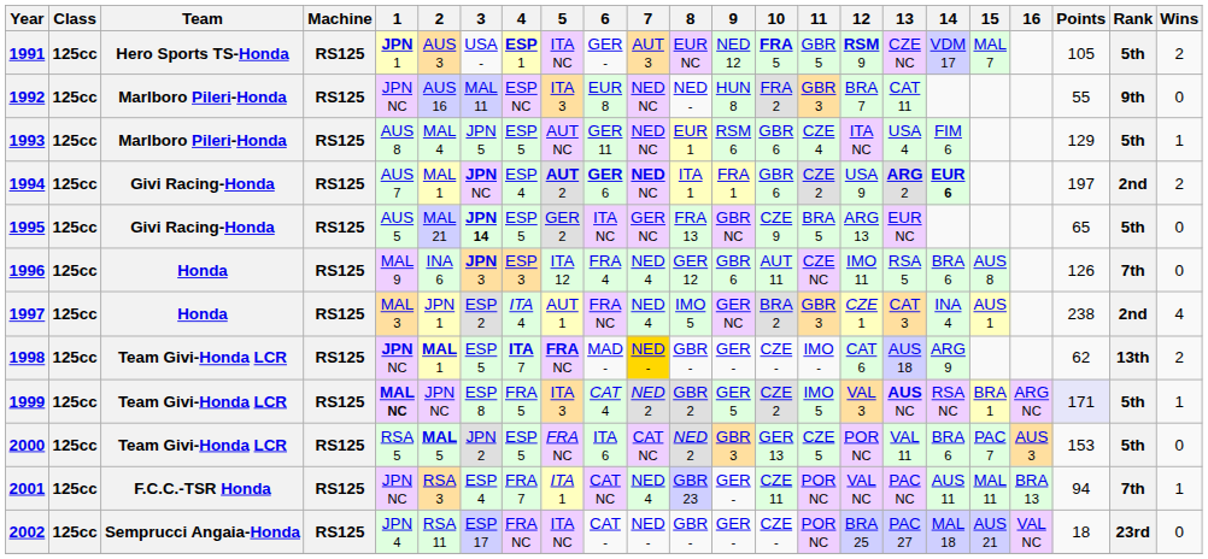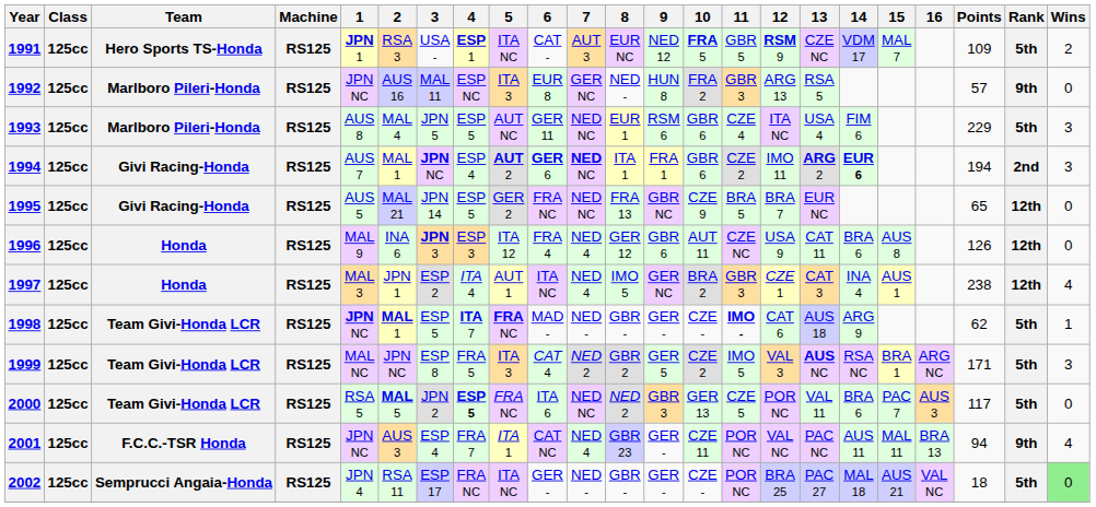1991 | 2: AUS 3 -> RSA 3
1991 | 6: GER - -> CAT -
1991 | Points: 105 -> 109
1992 | 7: NED NC -> GER NC
1992 | 12: BRA 7 -> ARG 13
1992 | 13: CAT 11 -> RSA 5
1992 | Points: 55 -> 57
1993 | Points: 129 -> 229
1993 | Wins: 1 -> 3
1994 | 12: USA 9 -> IMO 11
1994 | Points: 197 -> 194
1994 | Wins: 2 -> 3
1995 | 3: bold -> normal
1995 | 6: ITA NC -> FRA NC
1995 | 7: GER NC -> NED NC
1995 | 12: ARG 13 -> BRA 7
1995 | Rank: 5th -> 12th
1996 | 12: IMO 11 -> USA 9
1996 | 13: RSA 5 -> CAT 11
1996 | Rank: 7th -> 12th
1997 | 6: FRA NC -> ITA NC
1997 | Rank: 2nd -> 12th
1998 | 7: gold background -> no background
1998 | 11: normal -> bold
1998 | Rank: 13th -> 5th
1998 | Wins: 2 -> 1
1999 | 1: bold -> normal
1999 | Points: lavender background -> no background
1999 | Wins: 1 -> 3
2000 | 4: normal -> bold
2000 | 7: CAT NC -> NED NC
2000 | Points: 153 -> 117
2001 | 2: RSA 3 -> AUS 3
2001 | Rank: 7th -> 9th
2001 | Wins: 1 -> 4
2002 | 6: CAT - -> GER -
2002 | Rank: 23rd -> 5th
2002 | Wins: no background -> lightgreen background
